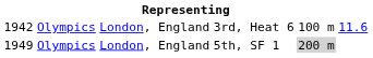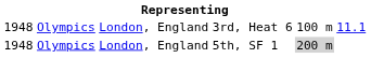3rd, Heat 6 | column 1: 1942 -> 1948
3rd, Heat 6 | column 6: 11.6 -> 11.1
5th, SF 1 | column 1: 1949 -> 1948
